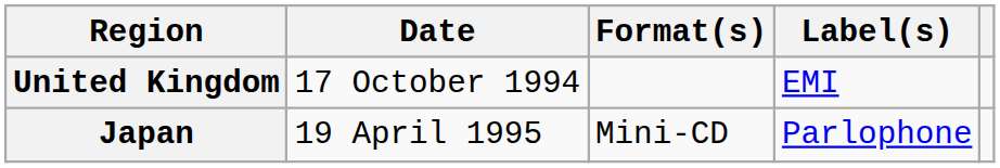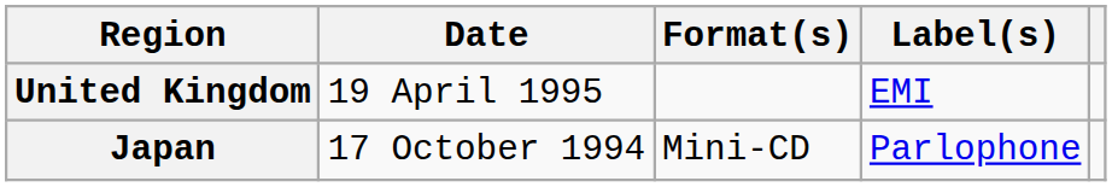United Kingdom | Date: 17 October 1994 -> 19 April 1995
Japan | Date: 19 April 1995 -> 17 October 1994
